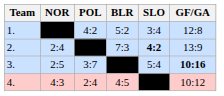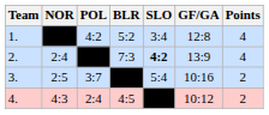+ column: Points | 4 | 4 | 2 | 2
3. | GF/GA: bold -> normal
